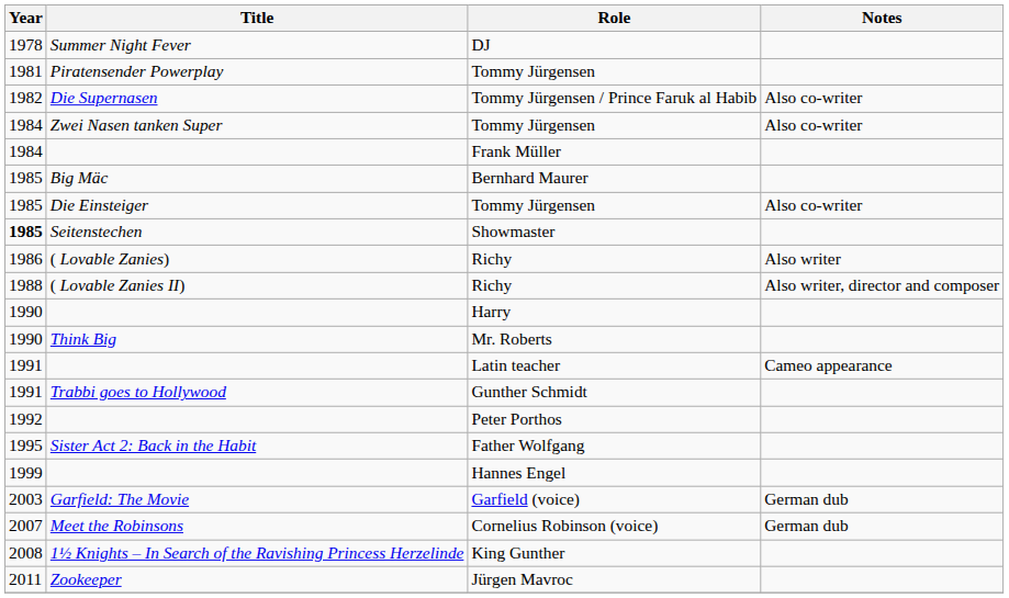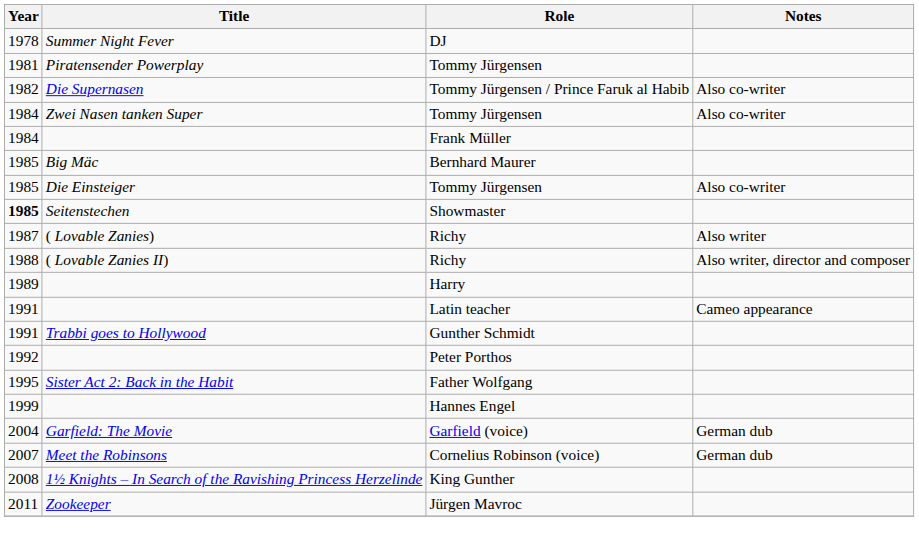( Lovable Zanies) / Richy | Year: 1986 -> 1987
Harry | Year: 1990 -> 1989
- row: 1990 | Think Big | Mr. Roberts
Garfield (voice) | Year: 2003 -> 2004
